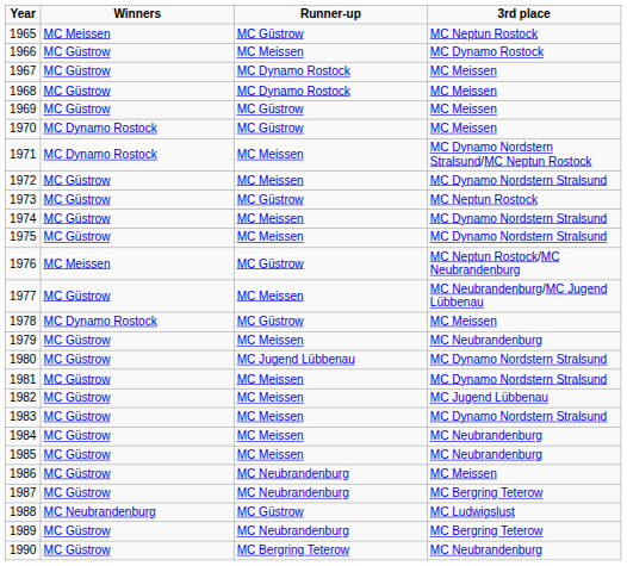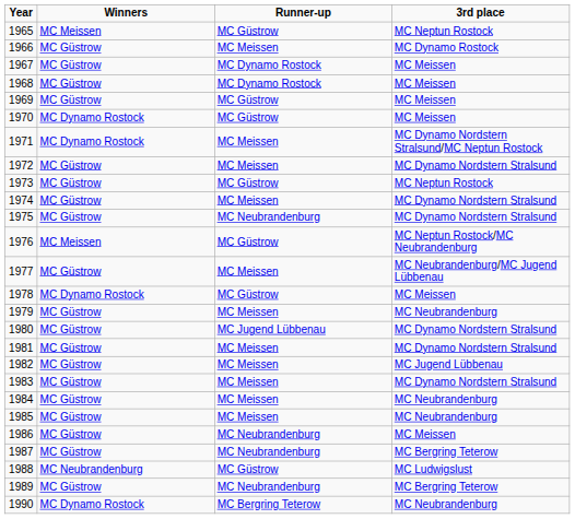1975 | Runner-up: MC Meissen -> MC Neubrandenburg
1990 | Winners: MC Güstrow -> MC Dynamo Rostock
